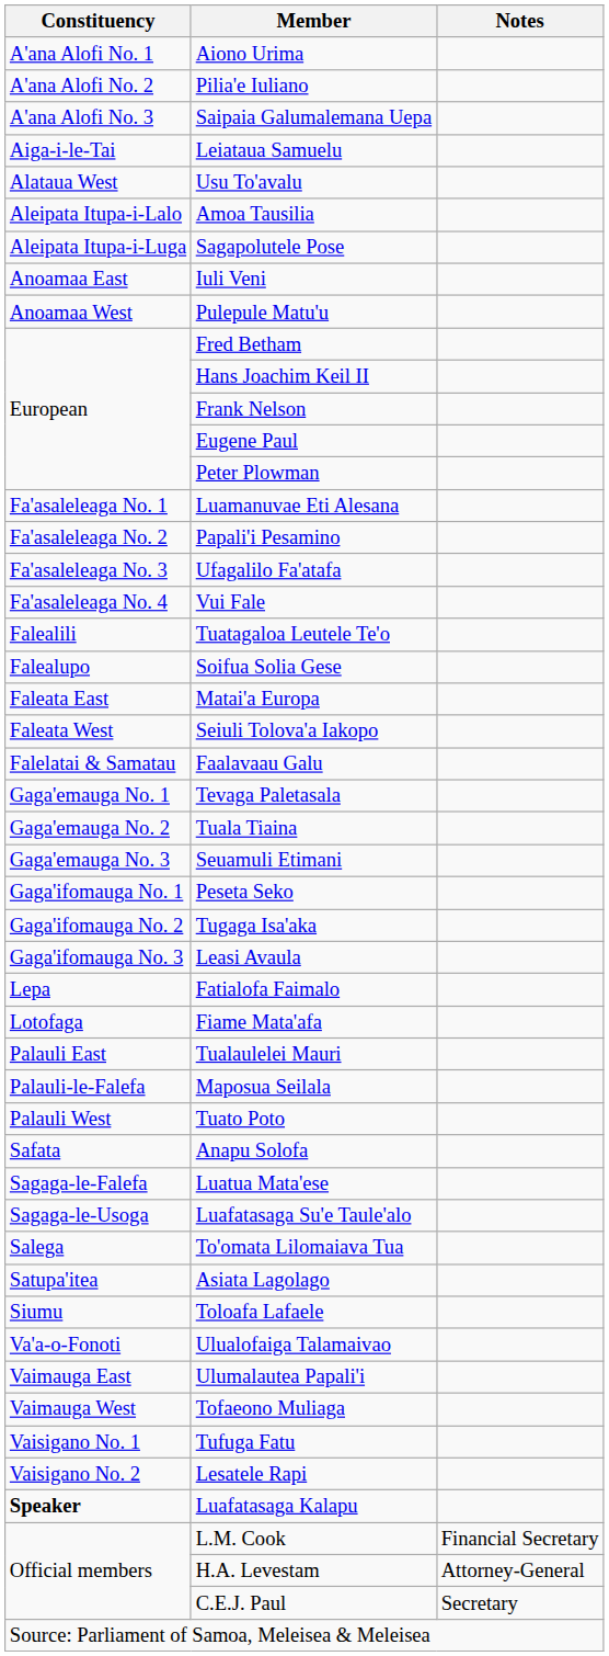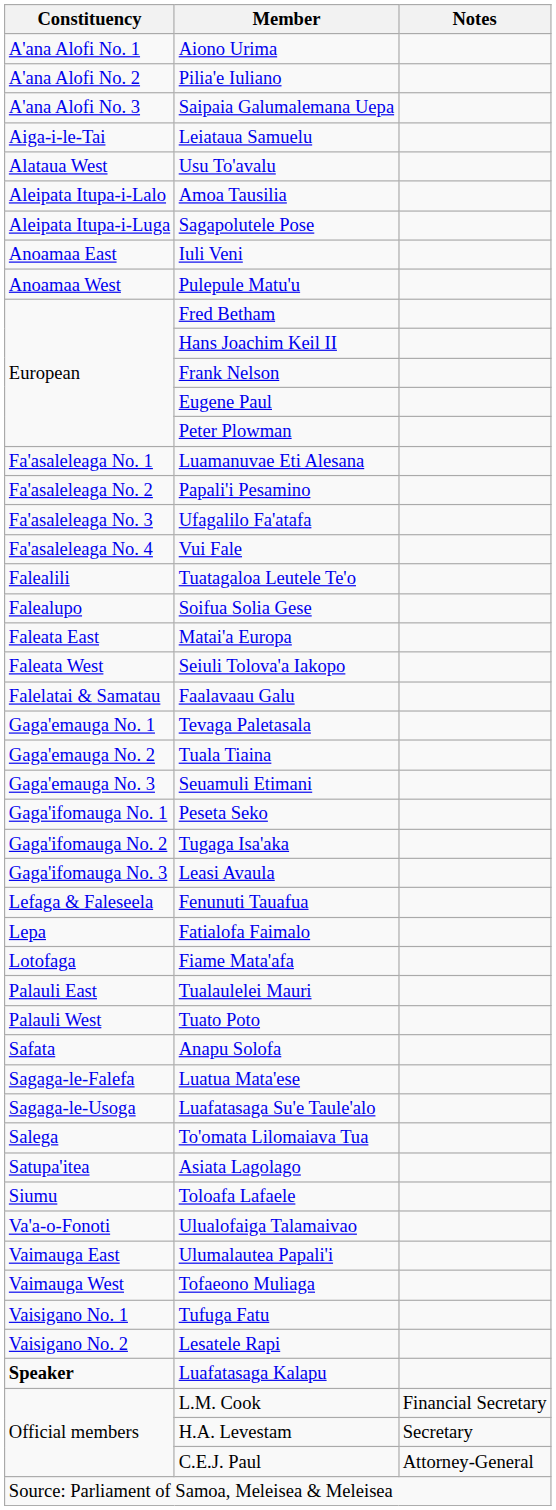+ row: Lefaga & Faleseela | Fenunuti Tauafua
- row: Palauli-le-Falefa | Maposua Seilala
H.A. Levestam | Notes: Attorney-General -> Secretary
C.E.J. Paul | Notes: Secretary -> Attorney-General
